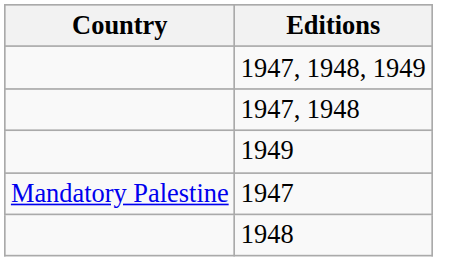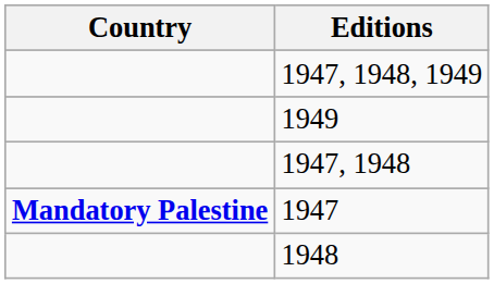rows swapped: 1947, 1948 <-> 1949
1947 | Country: normal -> bold
